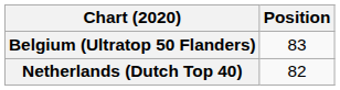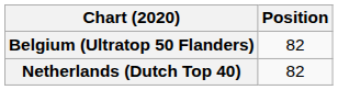Belgium (Ultratop 50 Flanders) | Position: 83 -> 82
